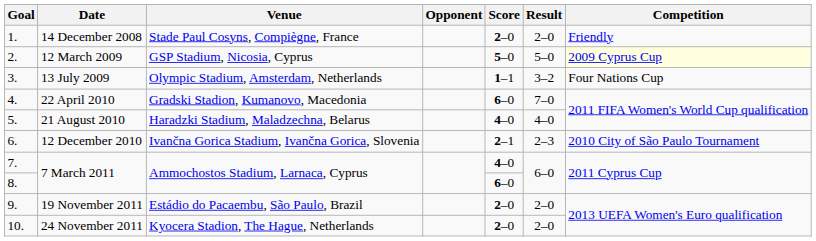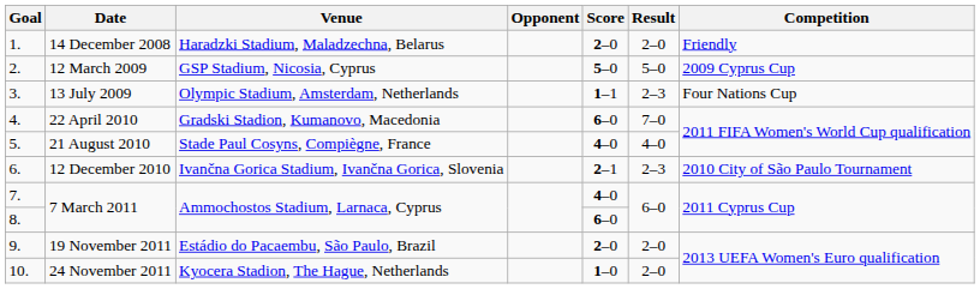14 December 2008 | Venue: Stade Paul Cosyns, Compiègne, France -> Haradzki Stadium, Maladzechna, Belarus
12 March 2009 | Competition: lightyellow background -> no background
13 July 2009 | Result: 3–2 -> 2–3
21 August 2010 | Venue: Haradzki Stadium, Maladzechna, Belarus -> Stade Paul Cosyns, Compiègne, France
24 November 2011 | Score: 2–0 -> 1–0
